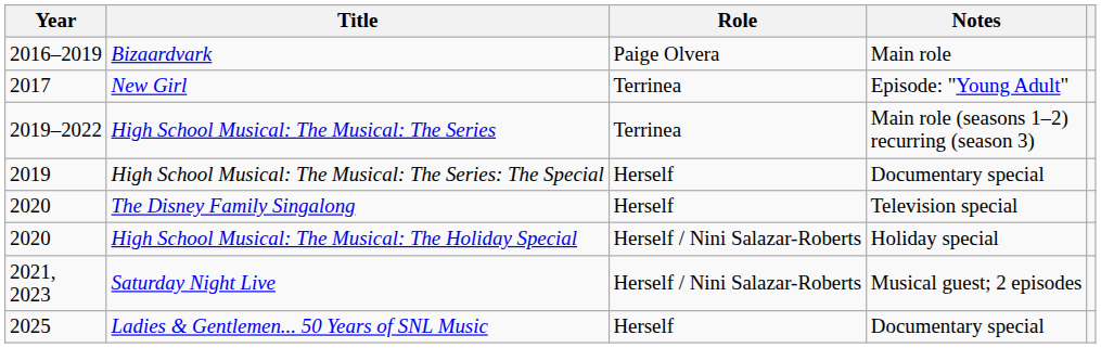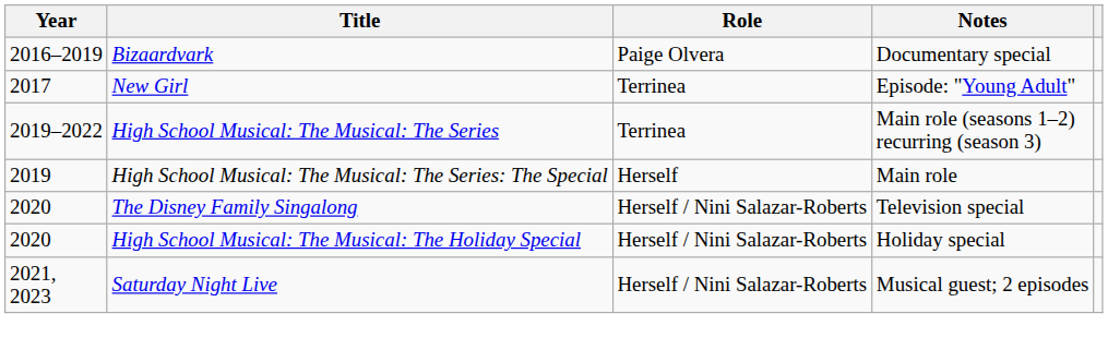Bizaardvark | Notes: Main role -> Documentary special
High School Musical: The Musical: The Series: The Special | Notes: Documentary special -> Main role
The Disney Family Singalong | Role: Herself -> Herself / Nini Salazar-Roberts
- row: 2025 | Ladies & Gentlemen... 50 Years of SNL Music | Herself | Documentary special
